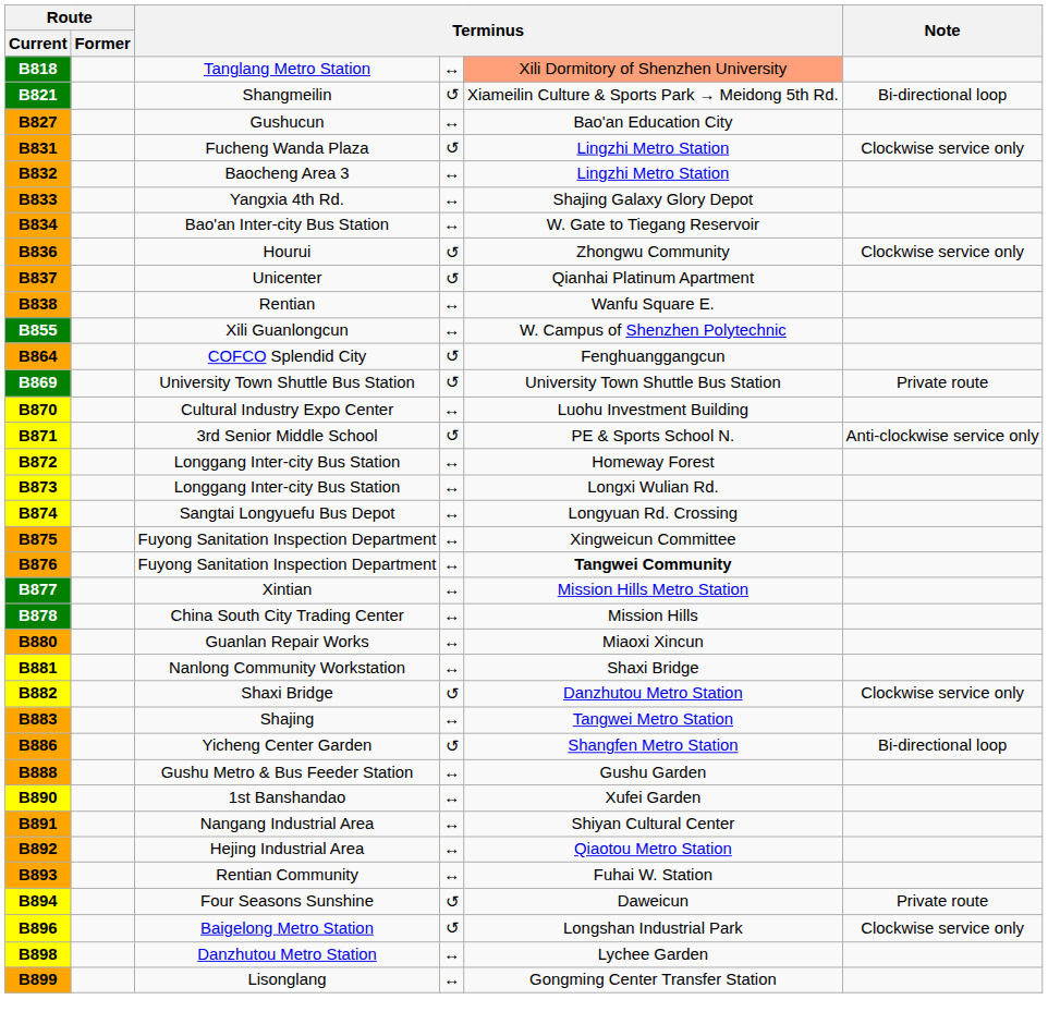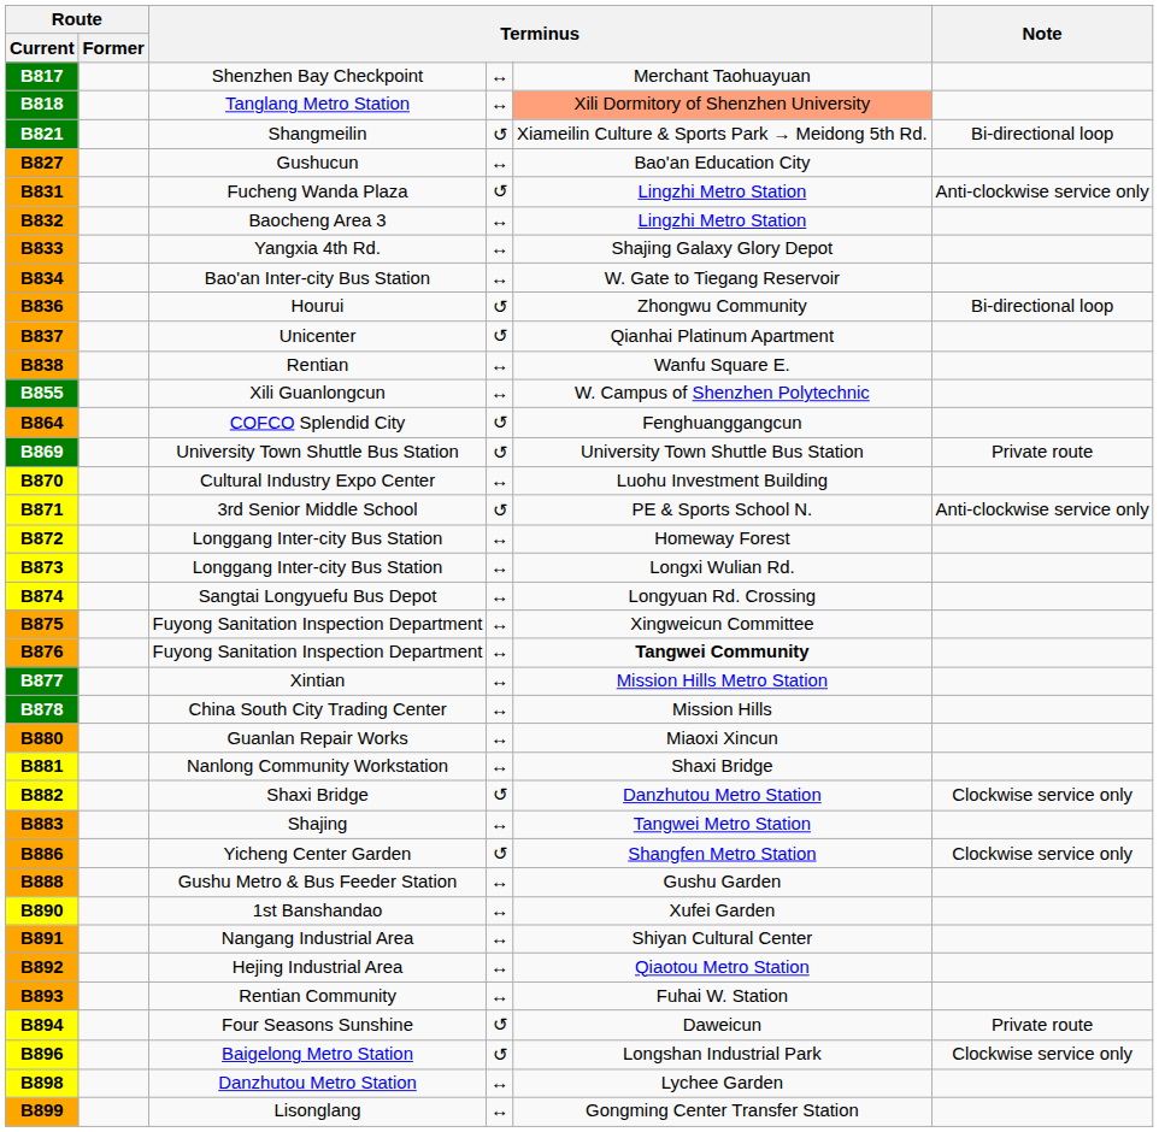+ row: B817 | Shenzhen Bay Checkpoint | ↔ | Merchant Taohuayuan
Fucheng Wanda Plaza | Note: Clockwise service only -> Anti-clockwise service only
Hourui | Note: Clockwise service only -> Bi-directional loop
Yicheng Center Garden | Note: Bi-directional loop -> Clockwise service only
